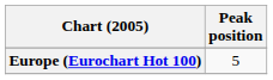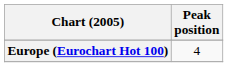Europe (Eurochart Hot 100) | Peak position: 5 -> 4
